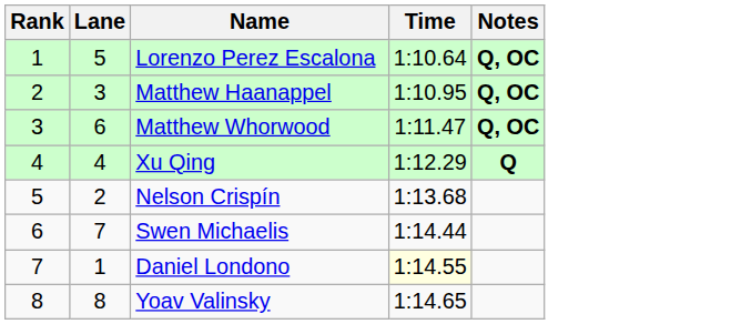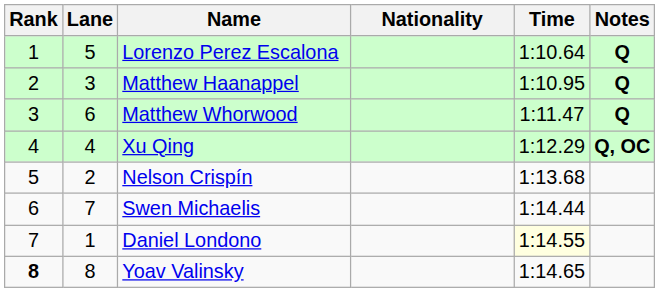+ column: Nationality
Lorenzo Perez Escalona | Notes: Q, OC -> Q
Matthew Haanappel | Notes: Q, OC -> Q
Matthew Whorwood | Notes: Q, OC -> Q
Xu Qing | Notes: Q -> Q, OC
Yoav Valinsky | Rank: normal -> bold
